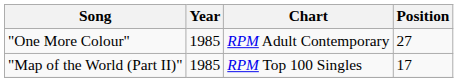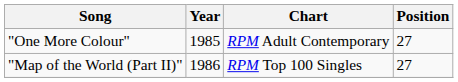"Map of the World (Part II)" | Year: 1985 -> 1986
"Map of the World (Part II)" | Position: 17 -> 27
